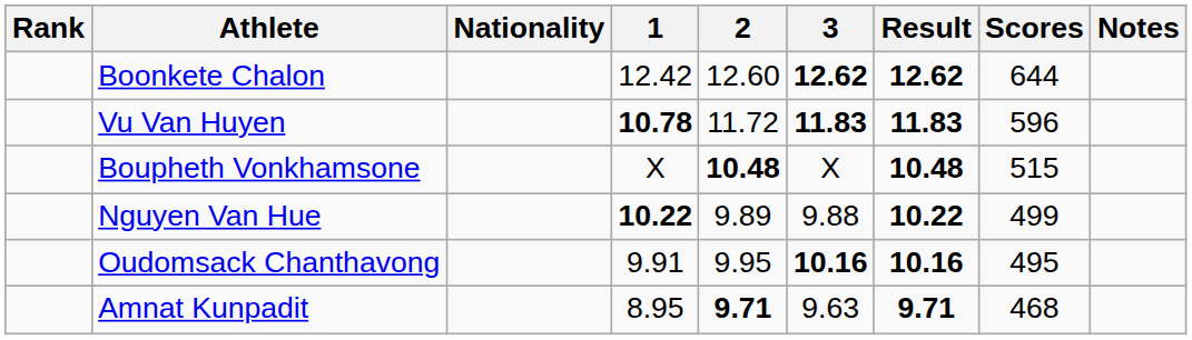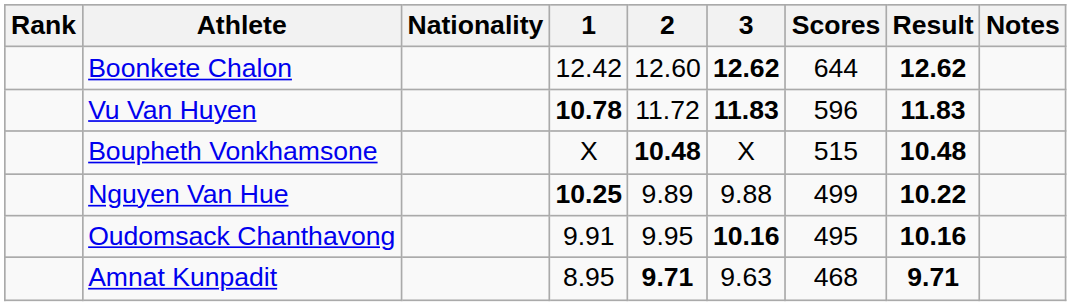columns swapped: Result <-> Scores
Nguyen Van Hue | 1: 10.22 -> 10.25
